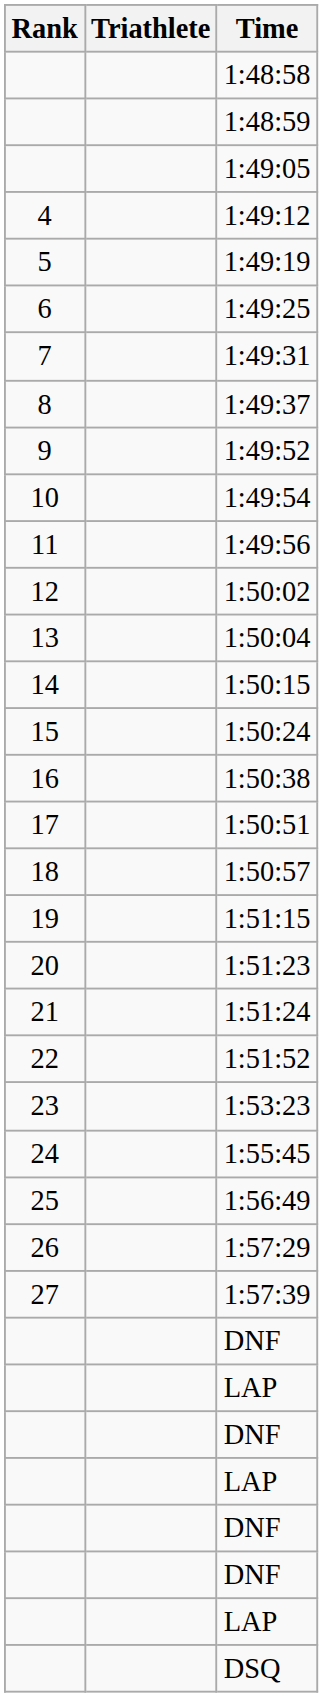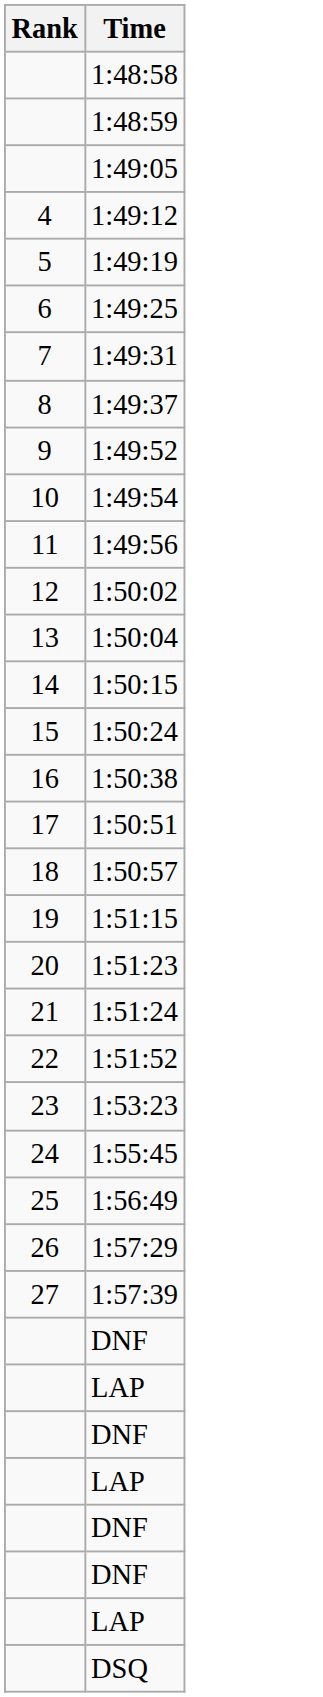- column: Triathlete
